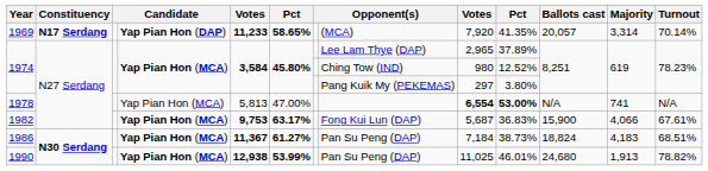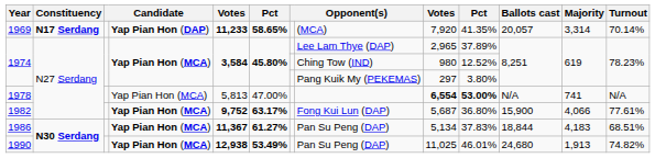1982 | column 5: 9,753 -> 9,752
1982 | column 10: 36.83% -> 36.80%
1982 | Turnout: 67.61% -> 77.61%
1986 | column 9: 7,184 -> 5,134
1986 | column 10: 38.73% -> 37.83%
1986 | Ballots cast: 18,824 -> 18,844
1990 | column 6: 53.99% -> 53.49%
1990 | Turnout: 78.82% -> 74.82%
